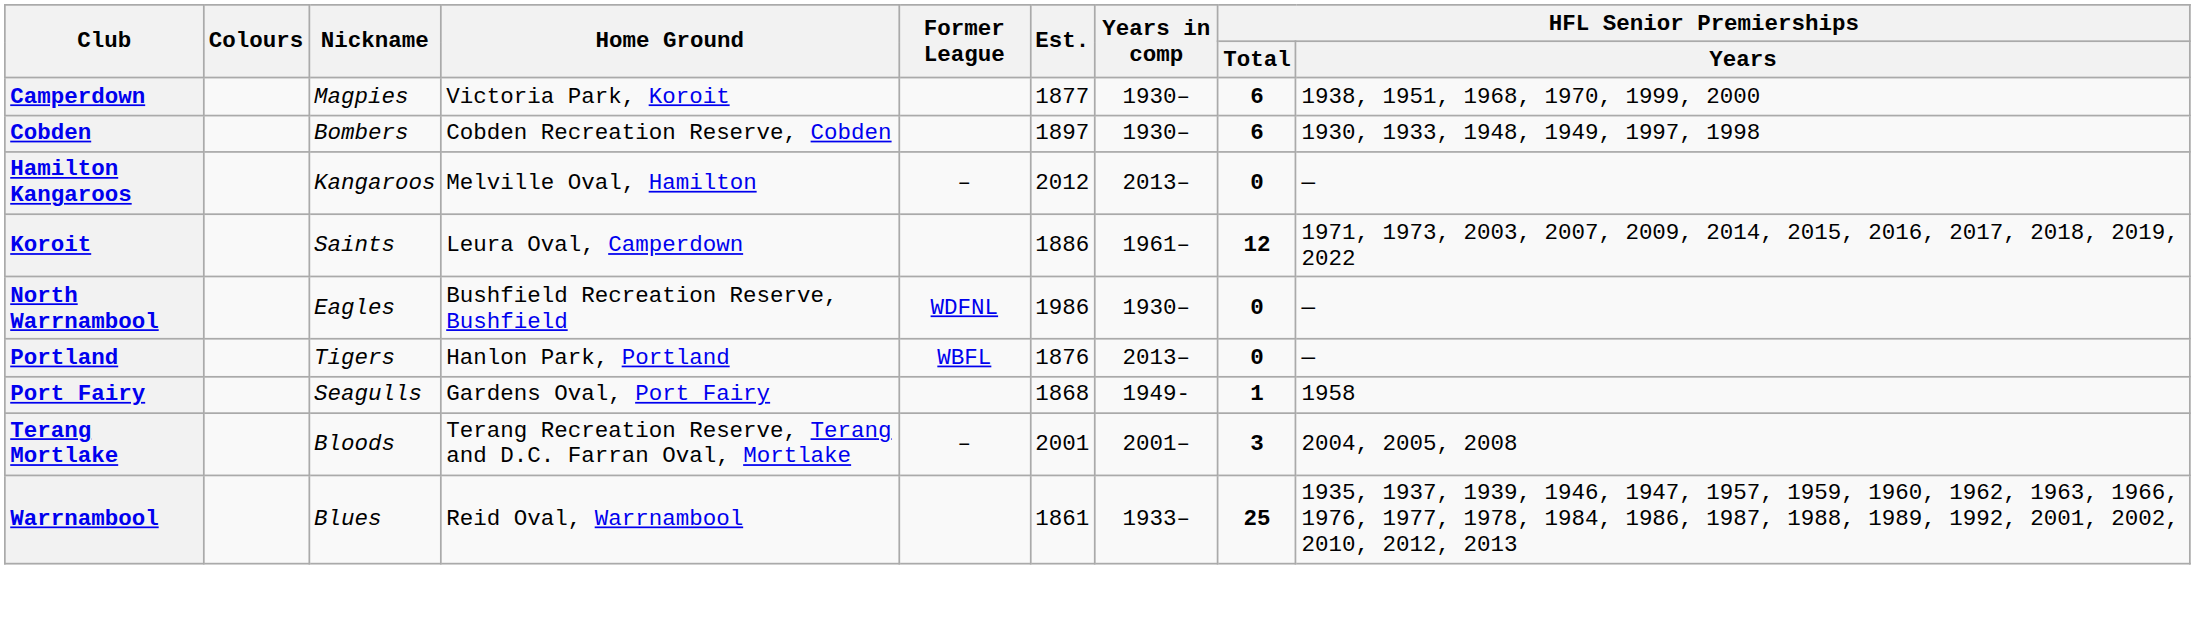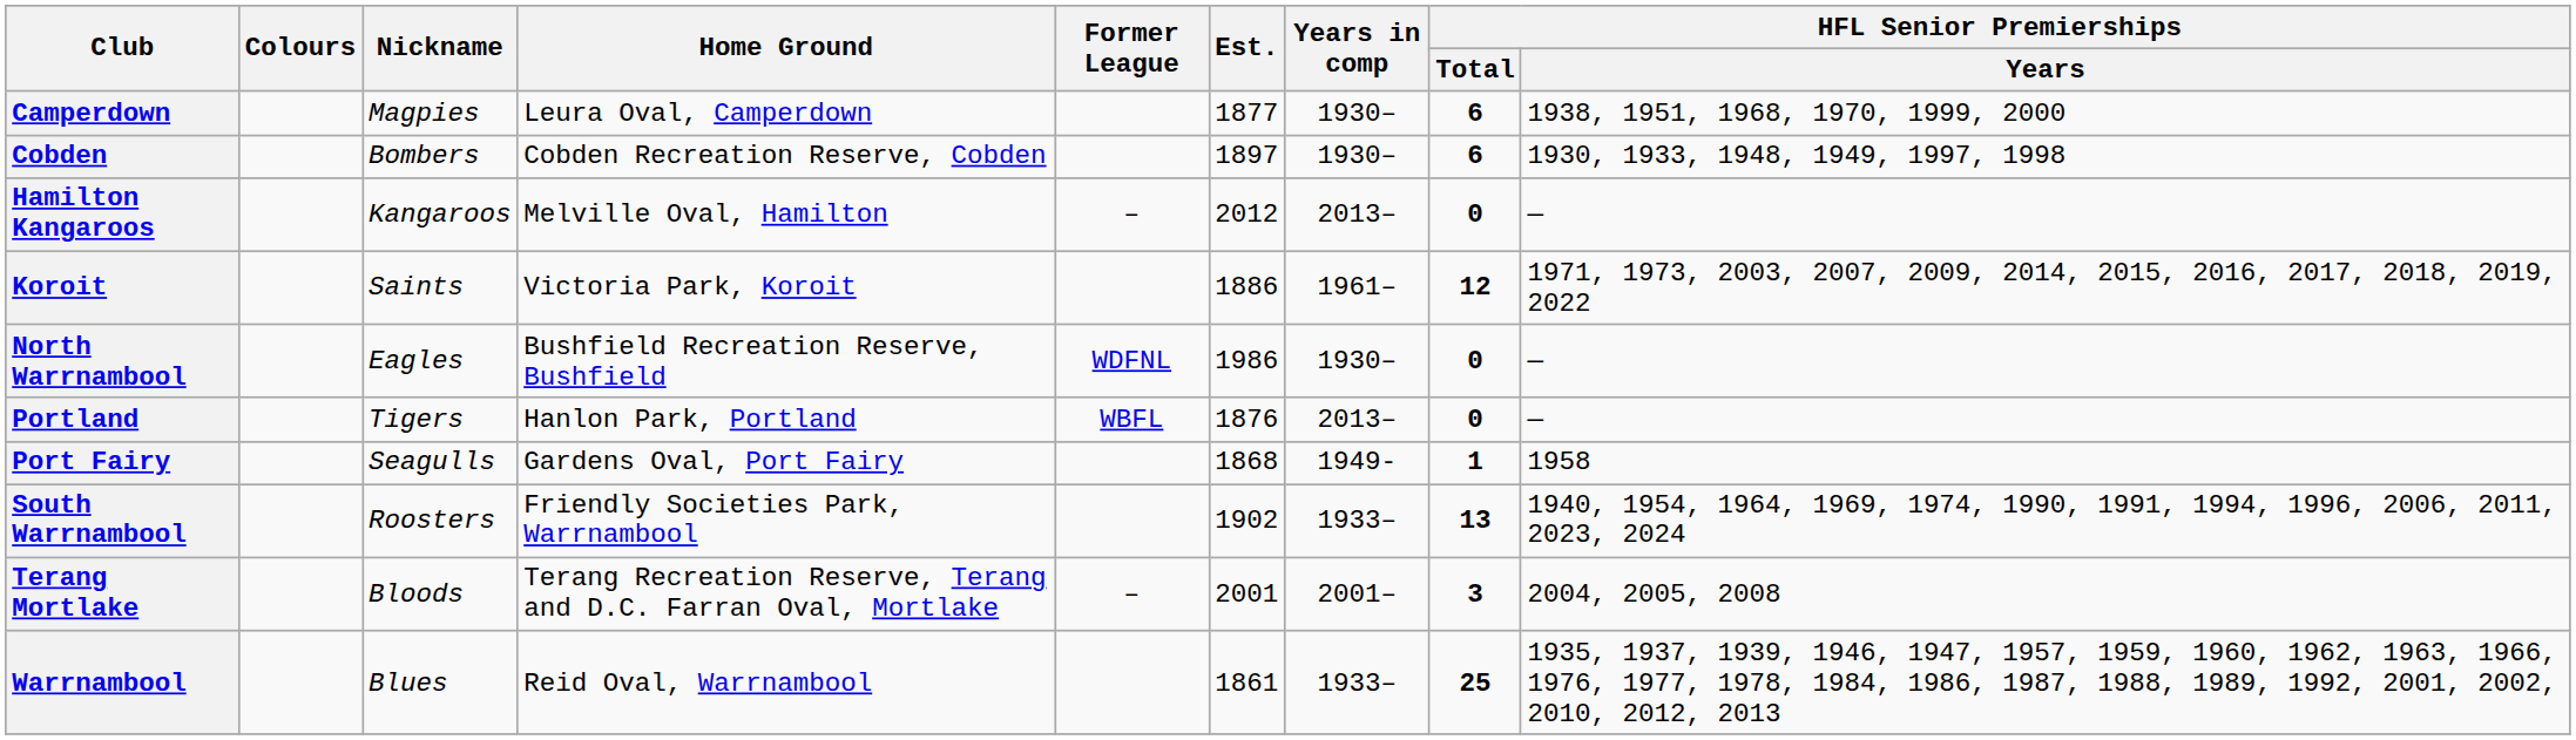Camperdown | Home Ground: Victoria Park, Koroit -> Leura Oval, Camperdown
Koroit | Home Ground: Leura Oval, Camperdown -> Victoria Park, Koroit
+ row: South Warrnambool | Roosters | Friendly Societies Park, Warrnambool | 1902 | 1933– | 13 | 1940, 1954, 1964, 1969, 1974, 1990, 1991, 1994, 1996, 2006, 2011, 2023, 2024
